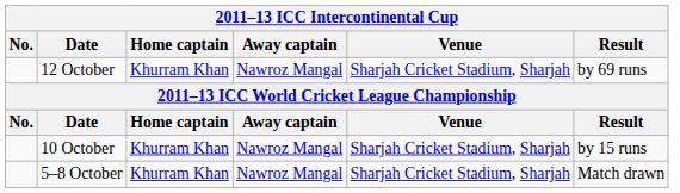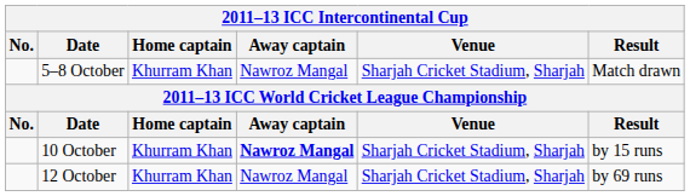rows swapped: 5–8 October <-> 12 October
10 October | Away captain: normal -> bold
